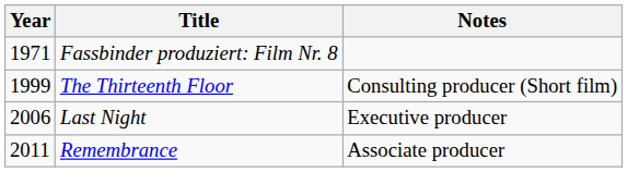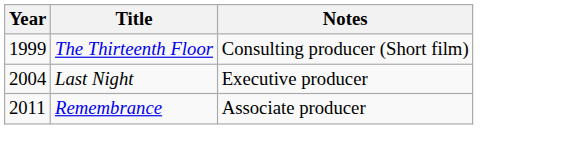- row: 1971 | Fassbinder produziert: Film Nr. 8
Last Night | Year: 2006 -> 2004
